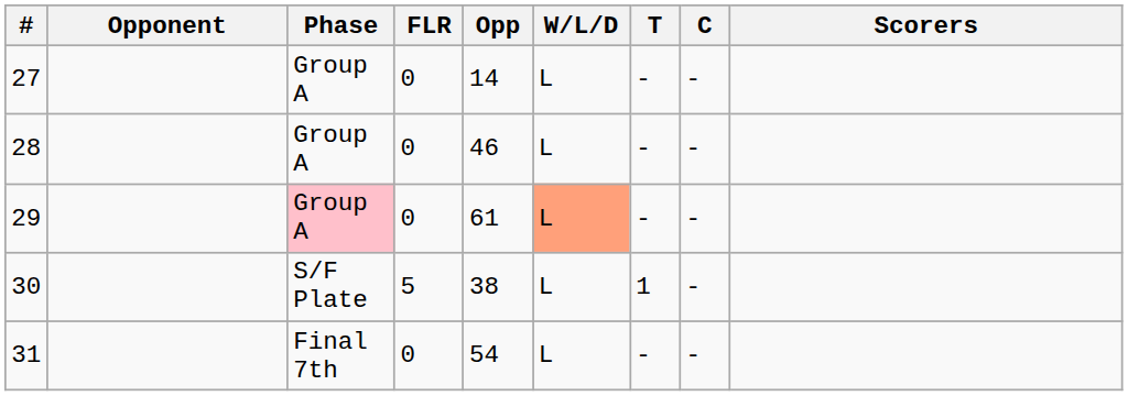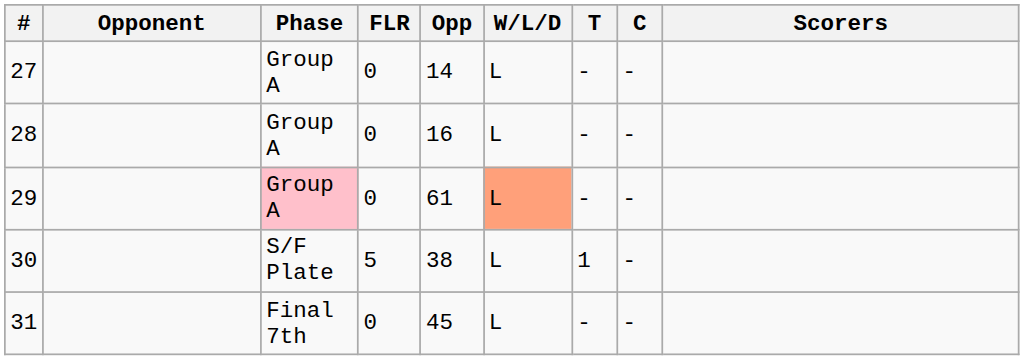28 | Opp: 46 -> 16
31 | Opp: 54 -> 45
